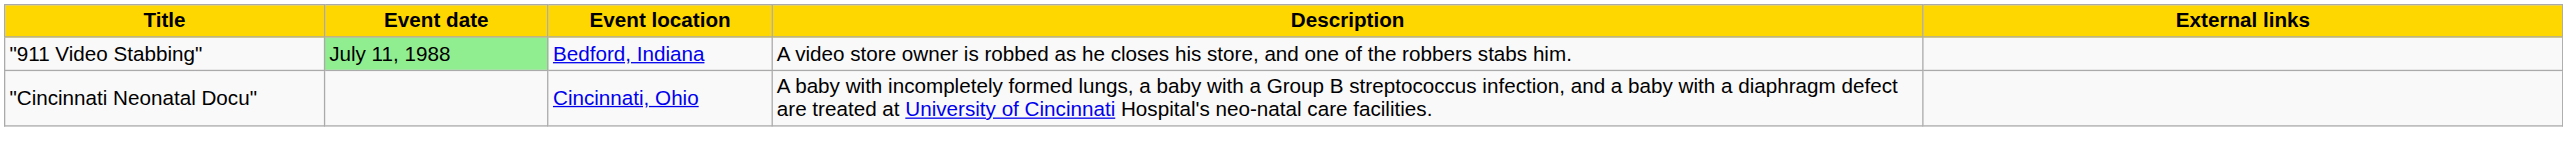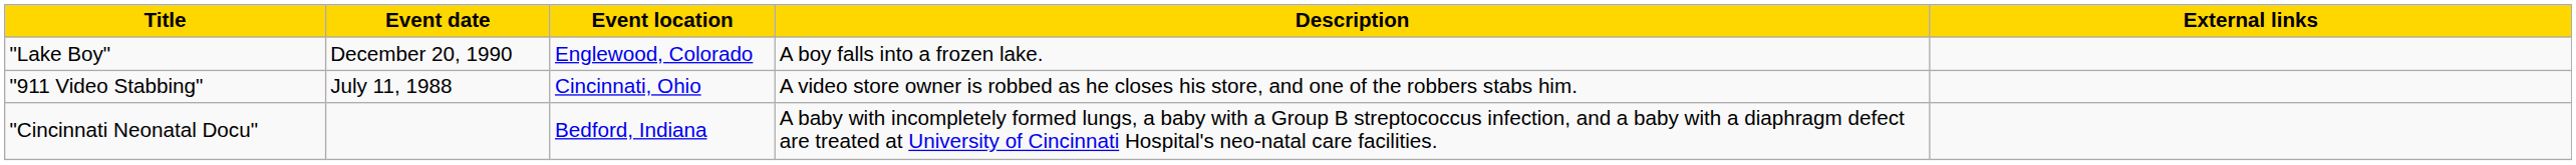+ row: "Lake Boy" | December 20, 1990 | Englewood, Colorado | A boy falls into a frozen lake.
"911 Video Stabbing" | Event date: lightgreen background -> no background
"911 Video Stabbing" | Event location: Bedford, Indiana -> Cincinnati, Ohio
"Cincinnati Neonatal Docu" | Event location: Cincinnati, Ohio -> Bedford, Indiana
